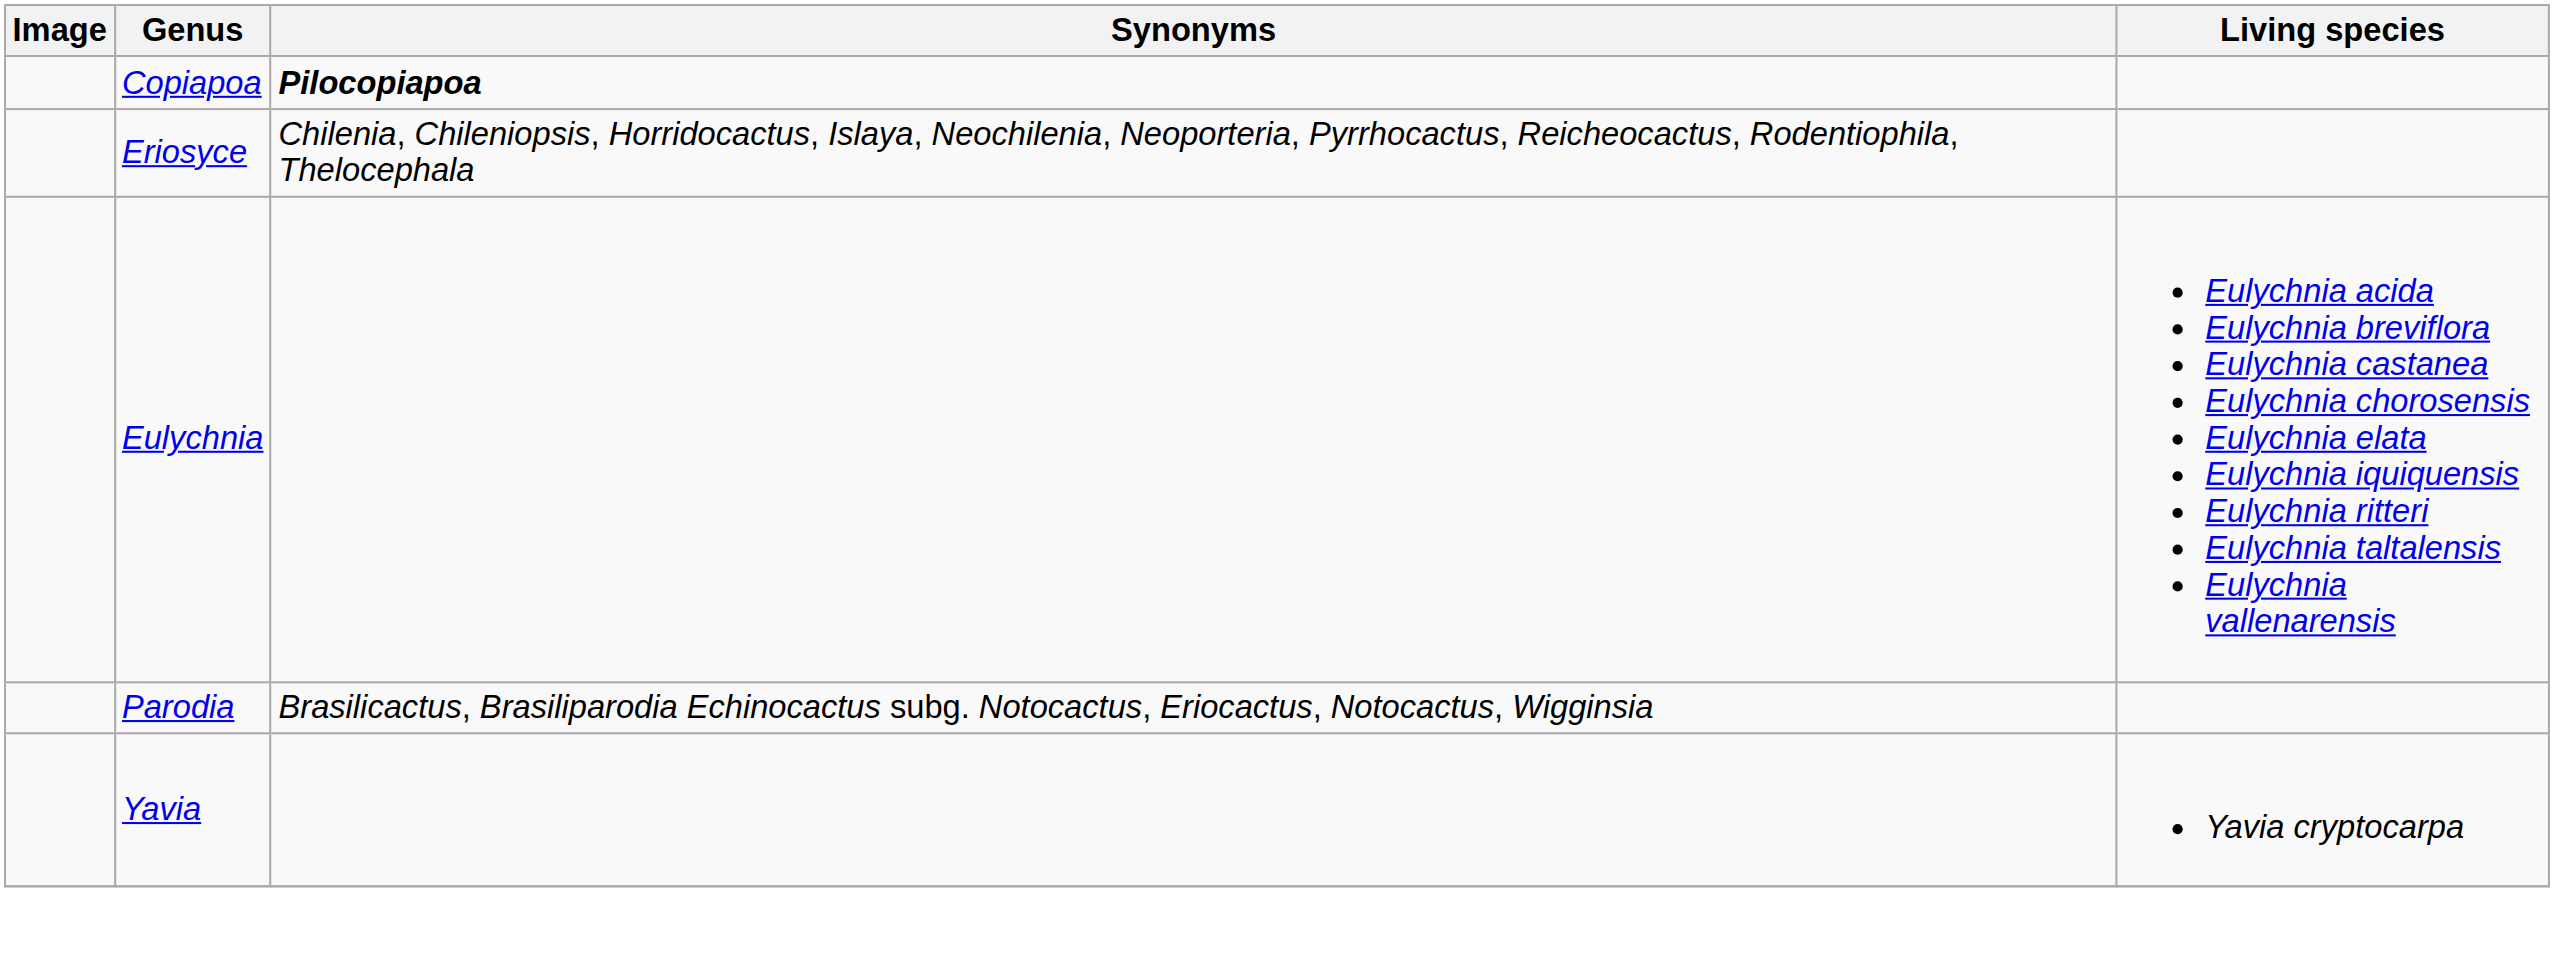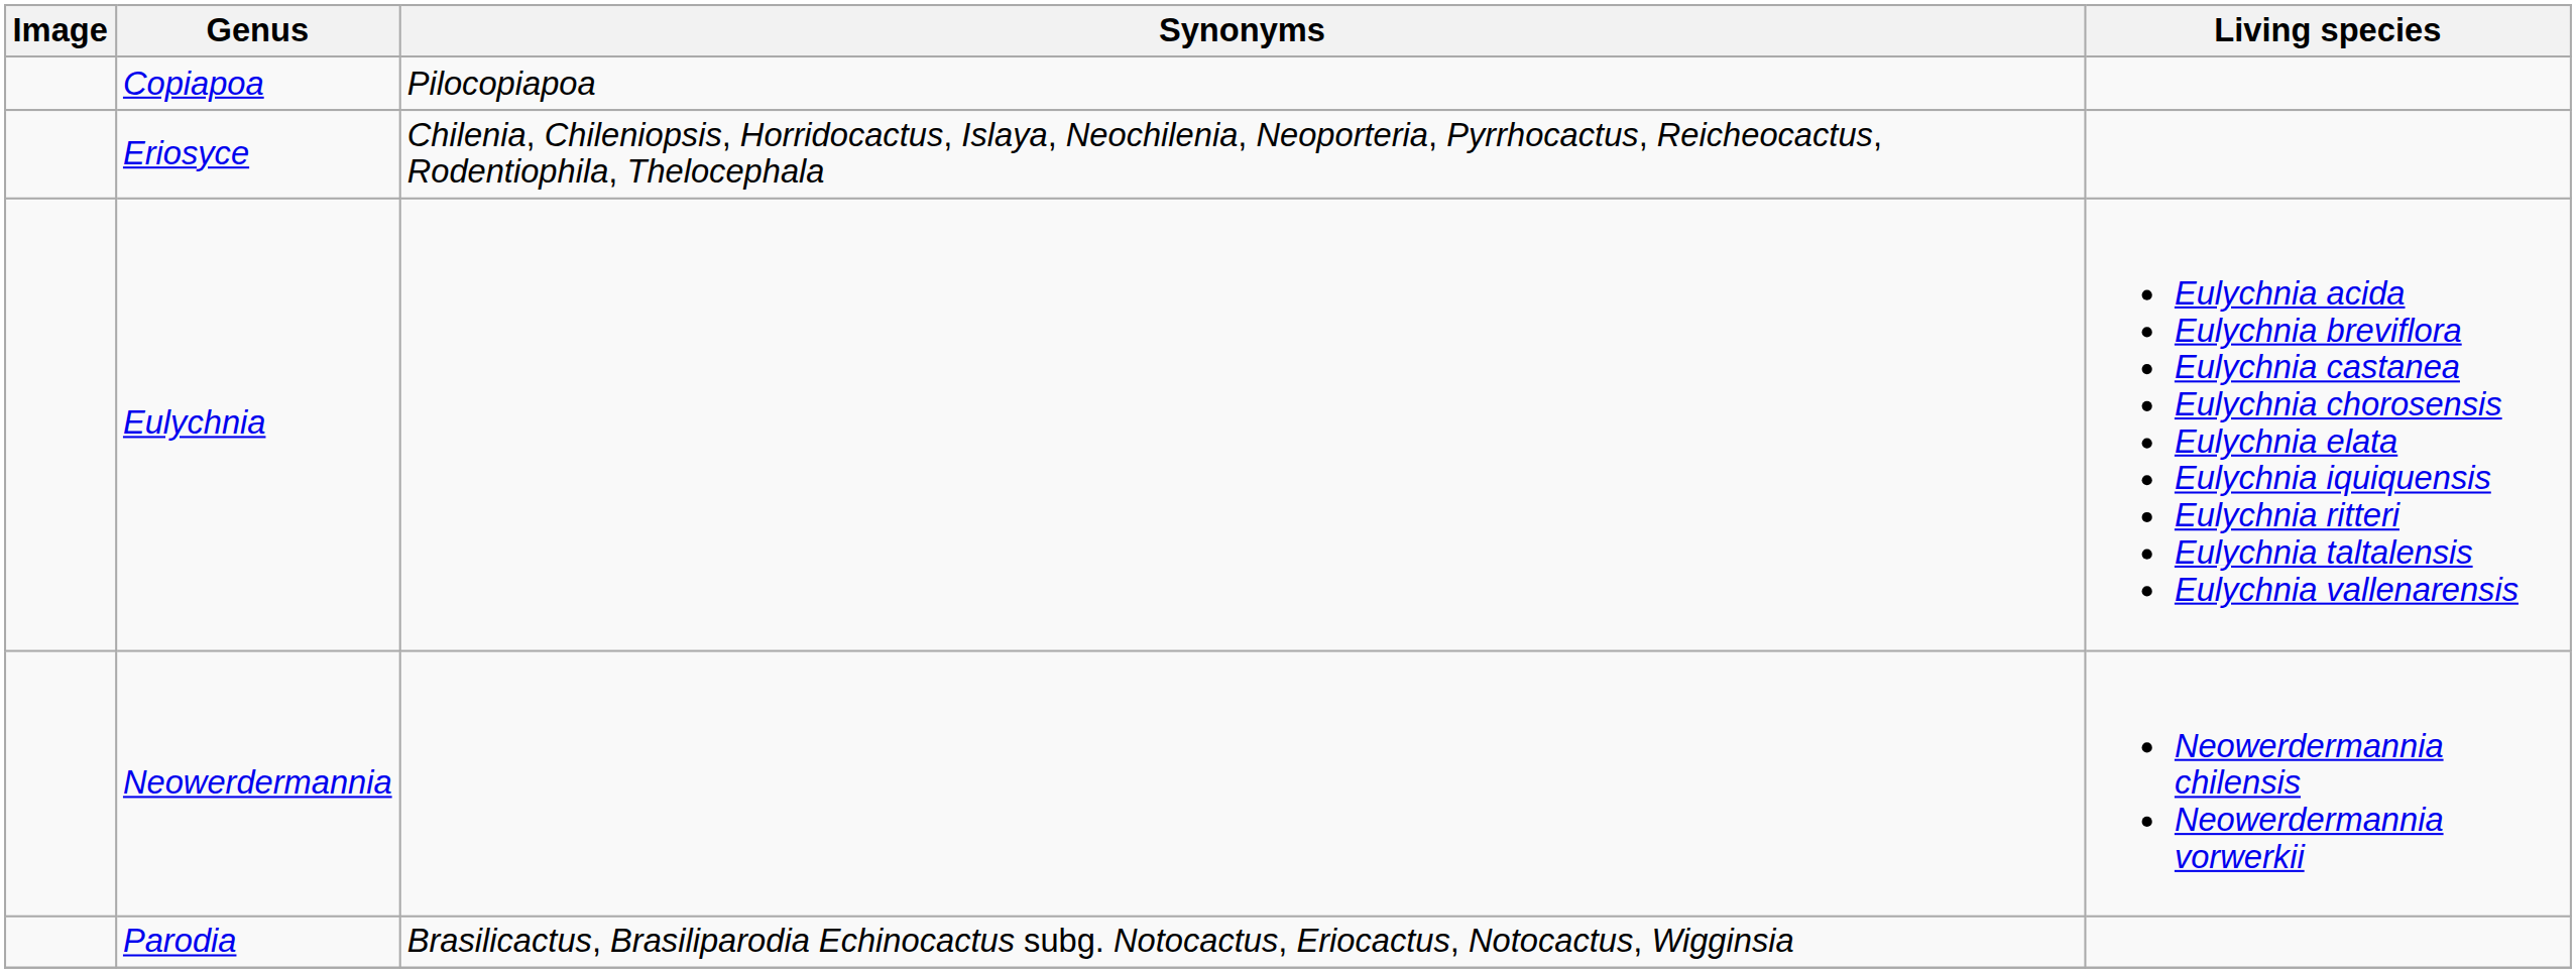Copiapoa | Synonyms: bold -> normal
+ row: Neowerdermannia | Neowerdermannia chilensis Neowerdermannia vorwerkii
- row: Yavia | Yavia cryptocarpa
